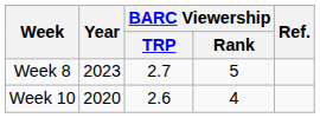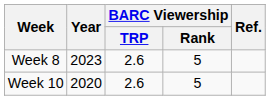Week 8 | BARC Viewership / TRP: 2.7 -> 2.6
Week 10 | BARC Viewership / Rank: 4 -> 5
